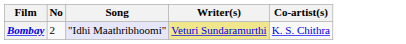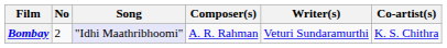+ column: Composer(s) | A. R. Rahman
Bombay | Writer(s): khaki background -> no background
